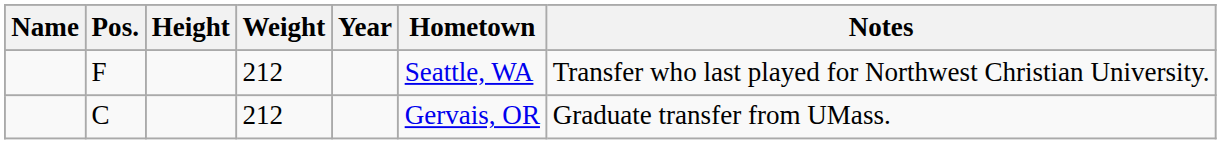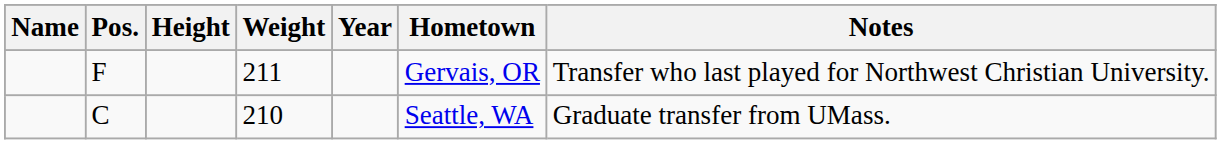F | Weight: 212 -> 211
F | Hometown: Seattle, WA -> Gervais, OR
C | Weight: 212 -> 210
C | Hometown: Gervais, OR -> Seattle, WA
